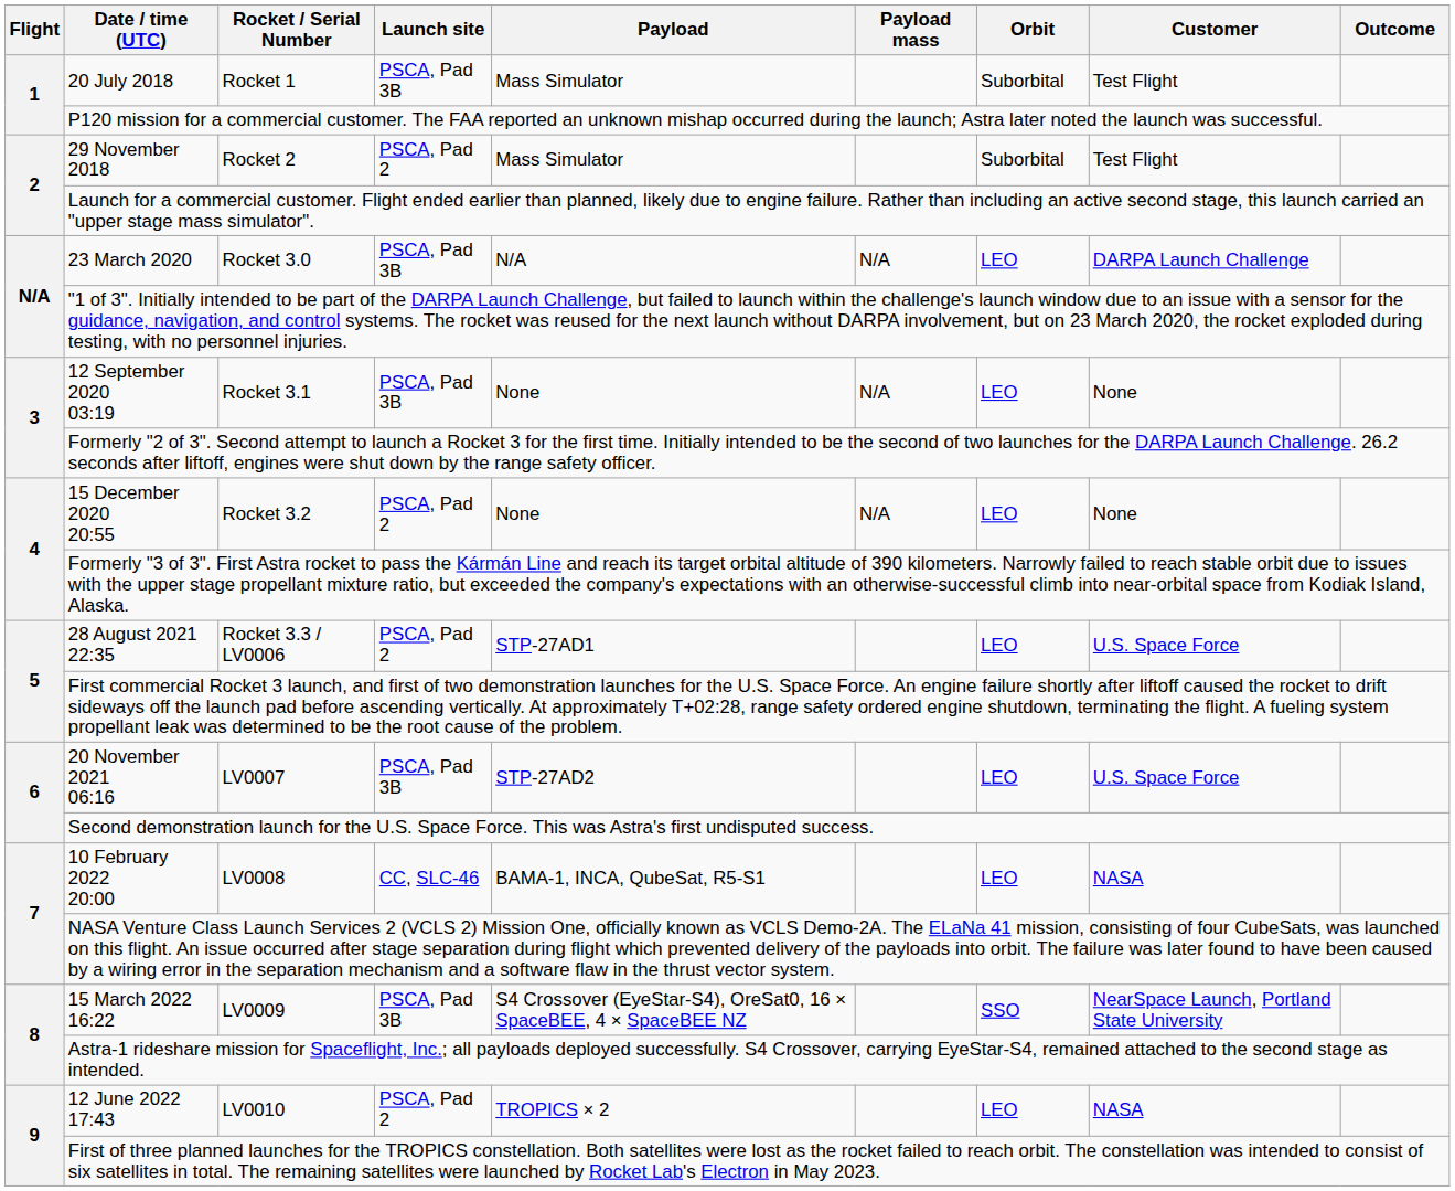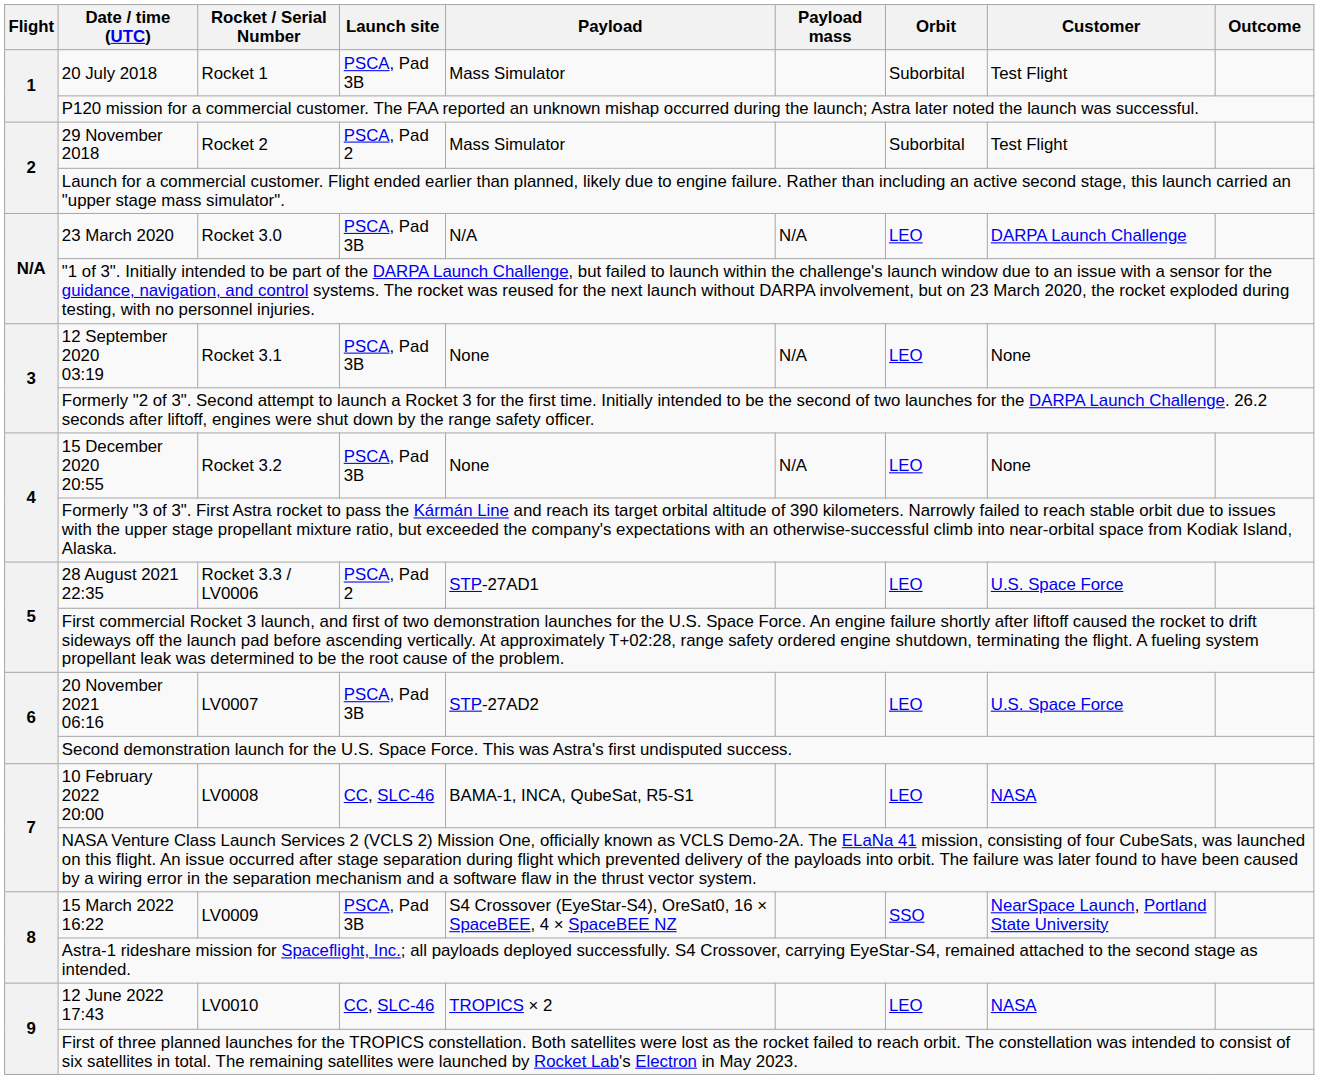15 December 2020 20:55 | Launch site: PSCA, Pad 2 -> PSCA, Pad 3B
12 June 2022 17:43 | Launch site: PSCA, Pad 2 -> CC, SLC-46
